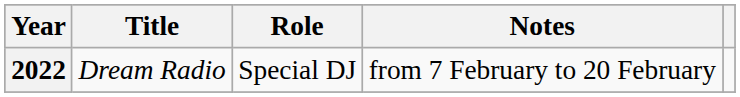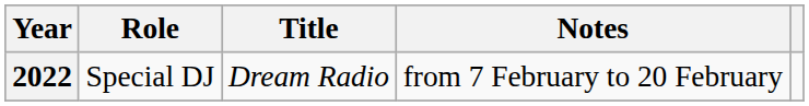columns swapped: Title <-> Role
